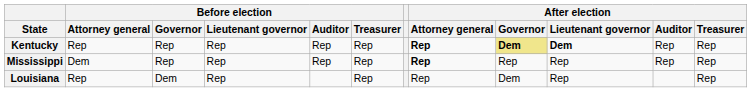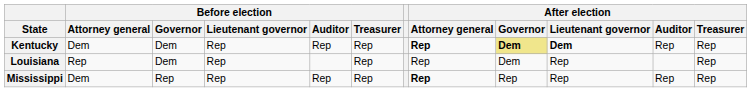Kentucky | Before election / Attorney general: Rep -> Dem
Kentucky | Before election / Governor: Rep -> Dem
rows swapped: Louisiana <-> Mississippi
